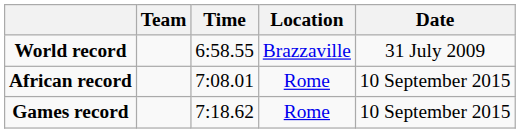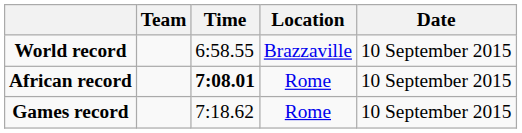World record | Date: 31 July 2009 -> 10 September 2015
African record | Time: normal -> bold
